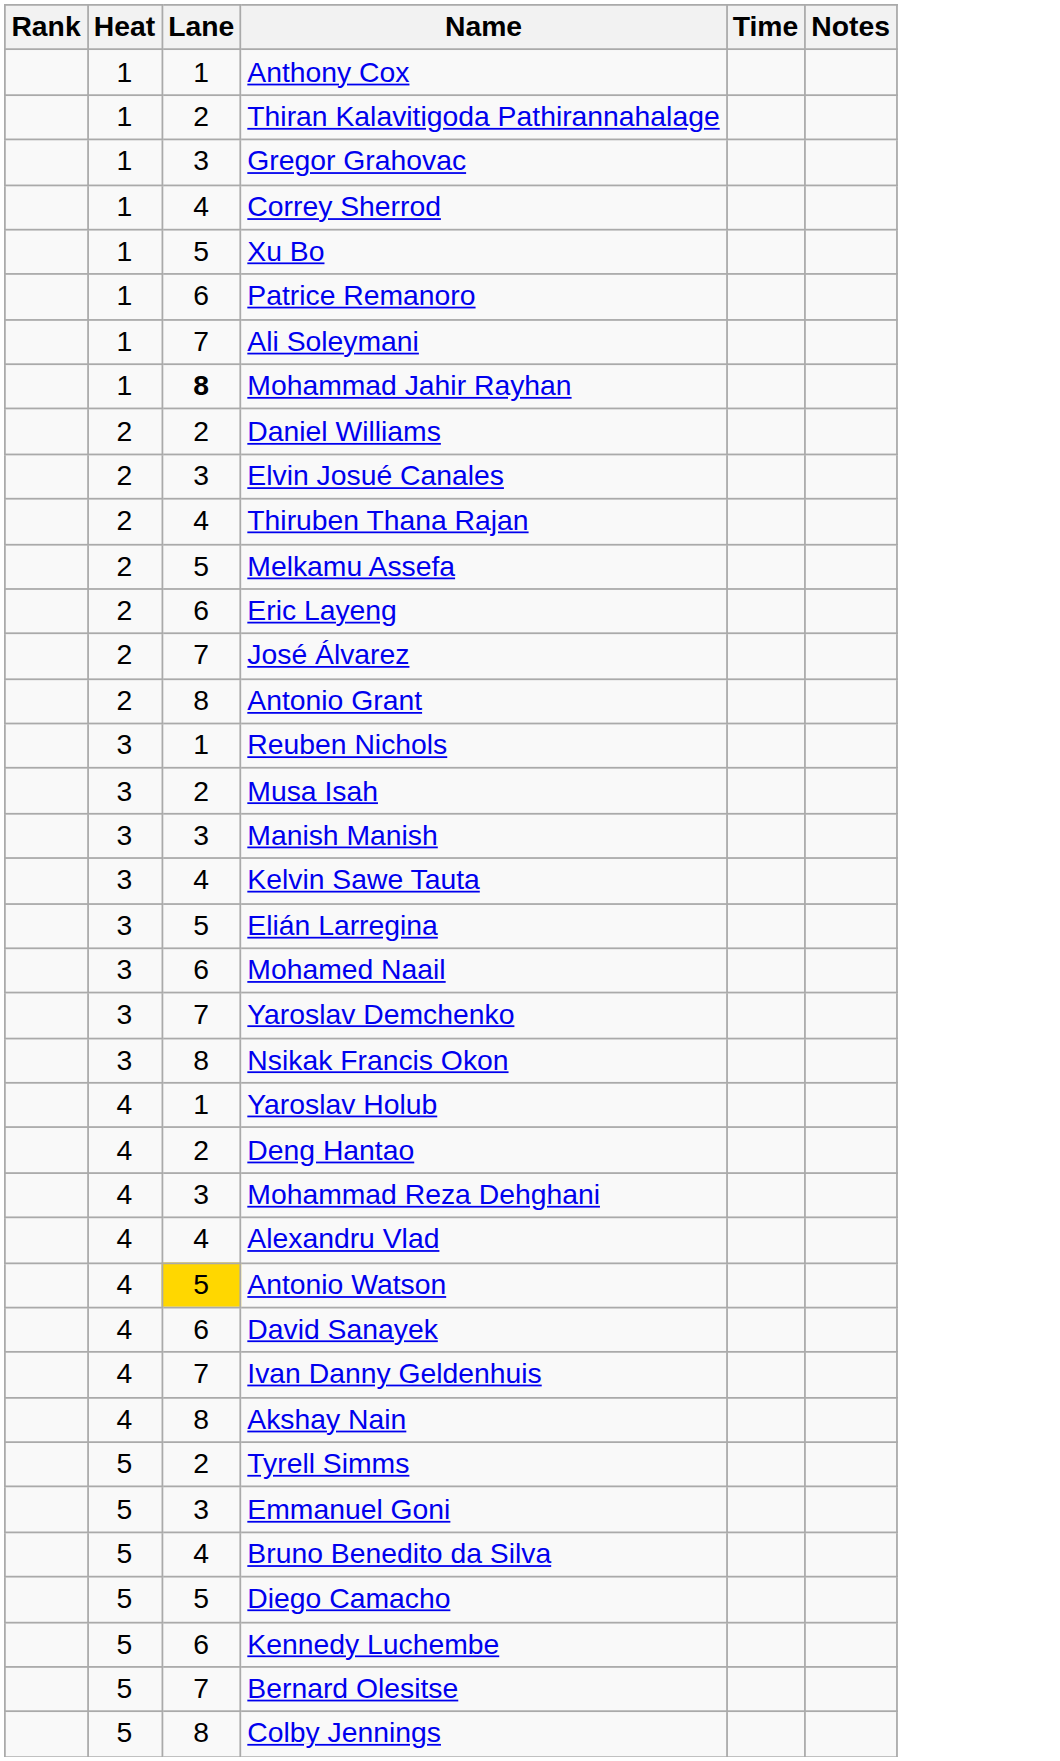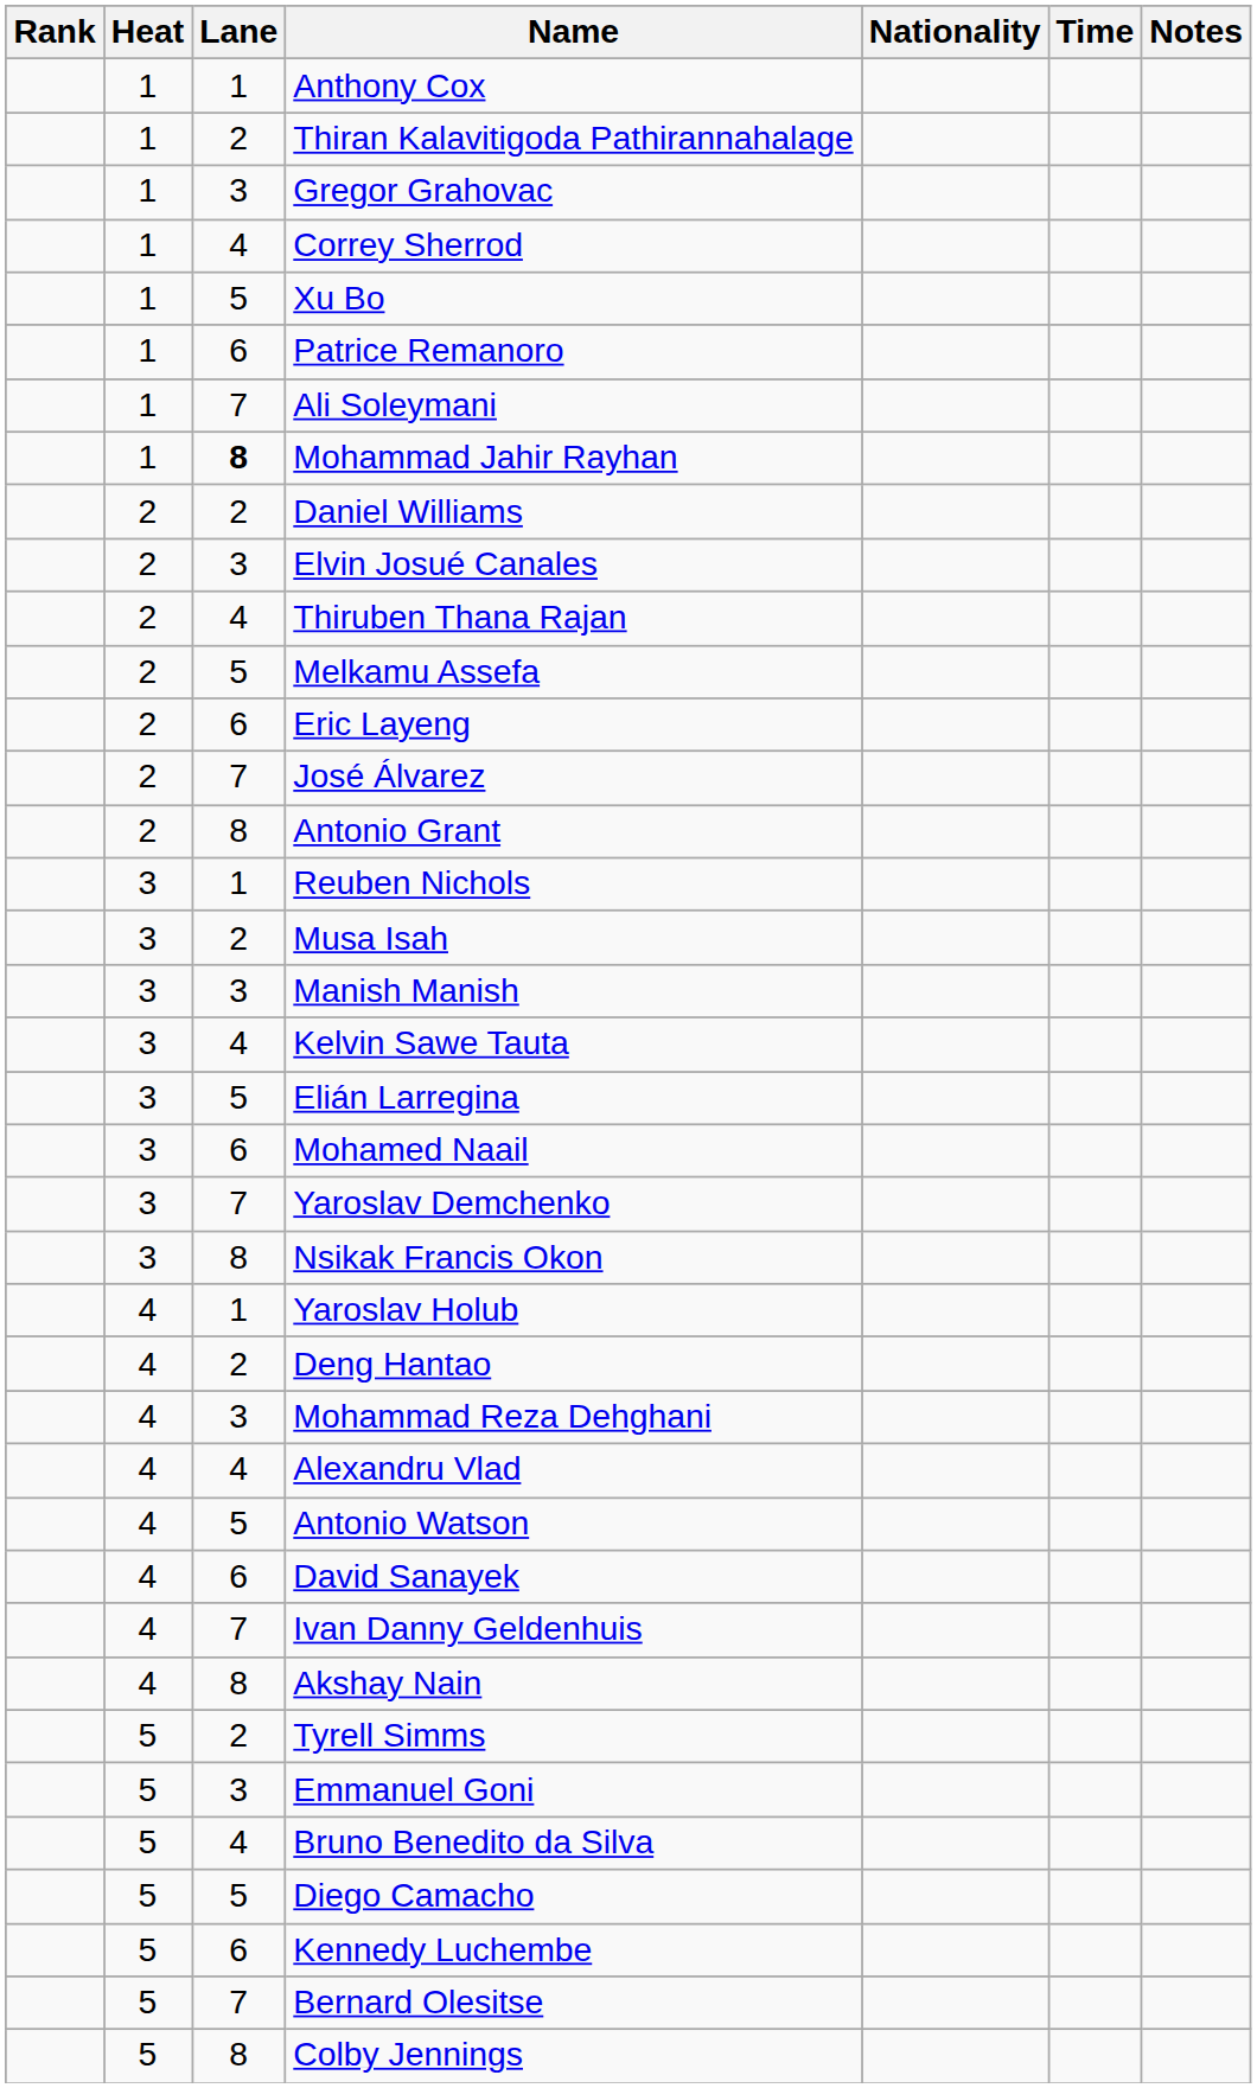+ column: Nationality
Antonio Watson | Lane: gold background -> no background
